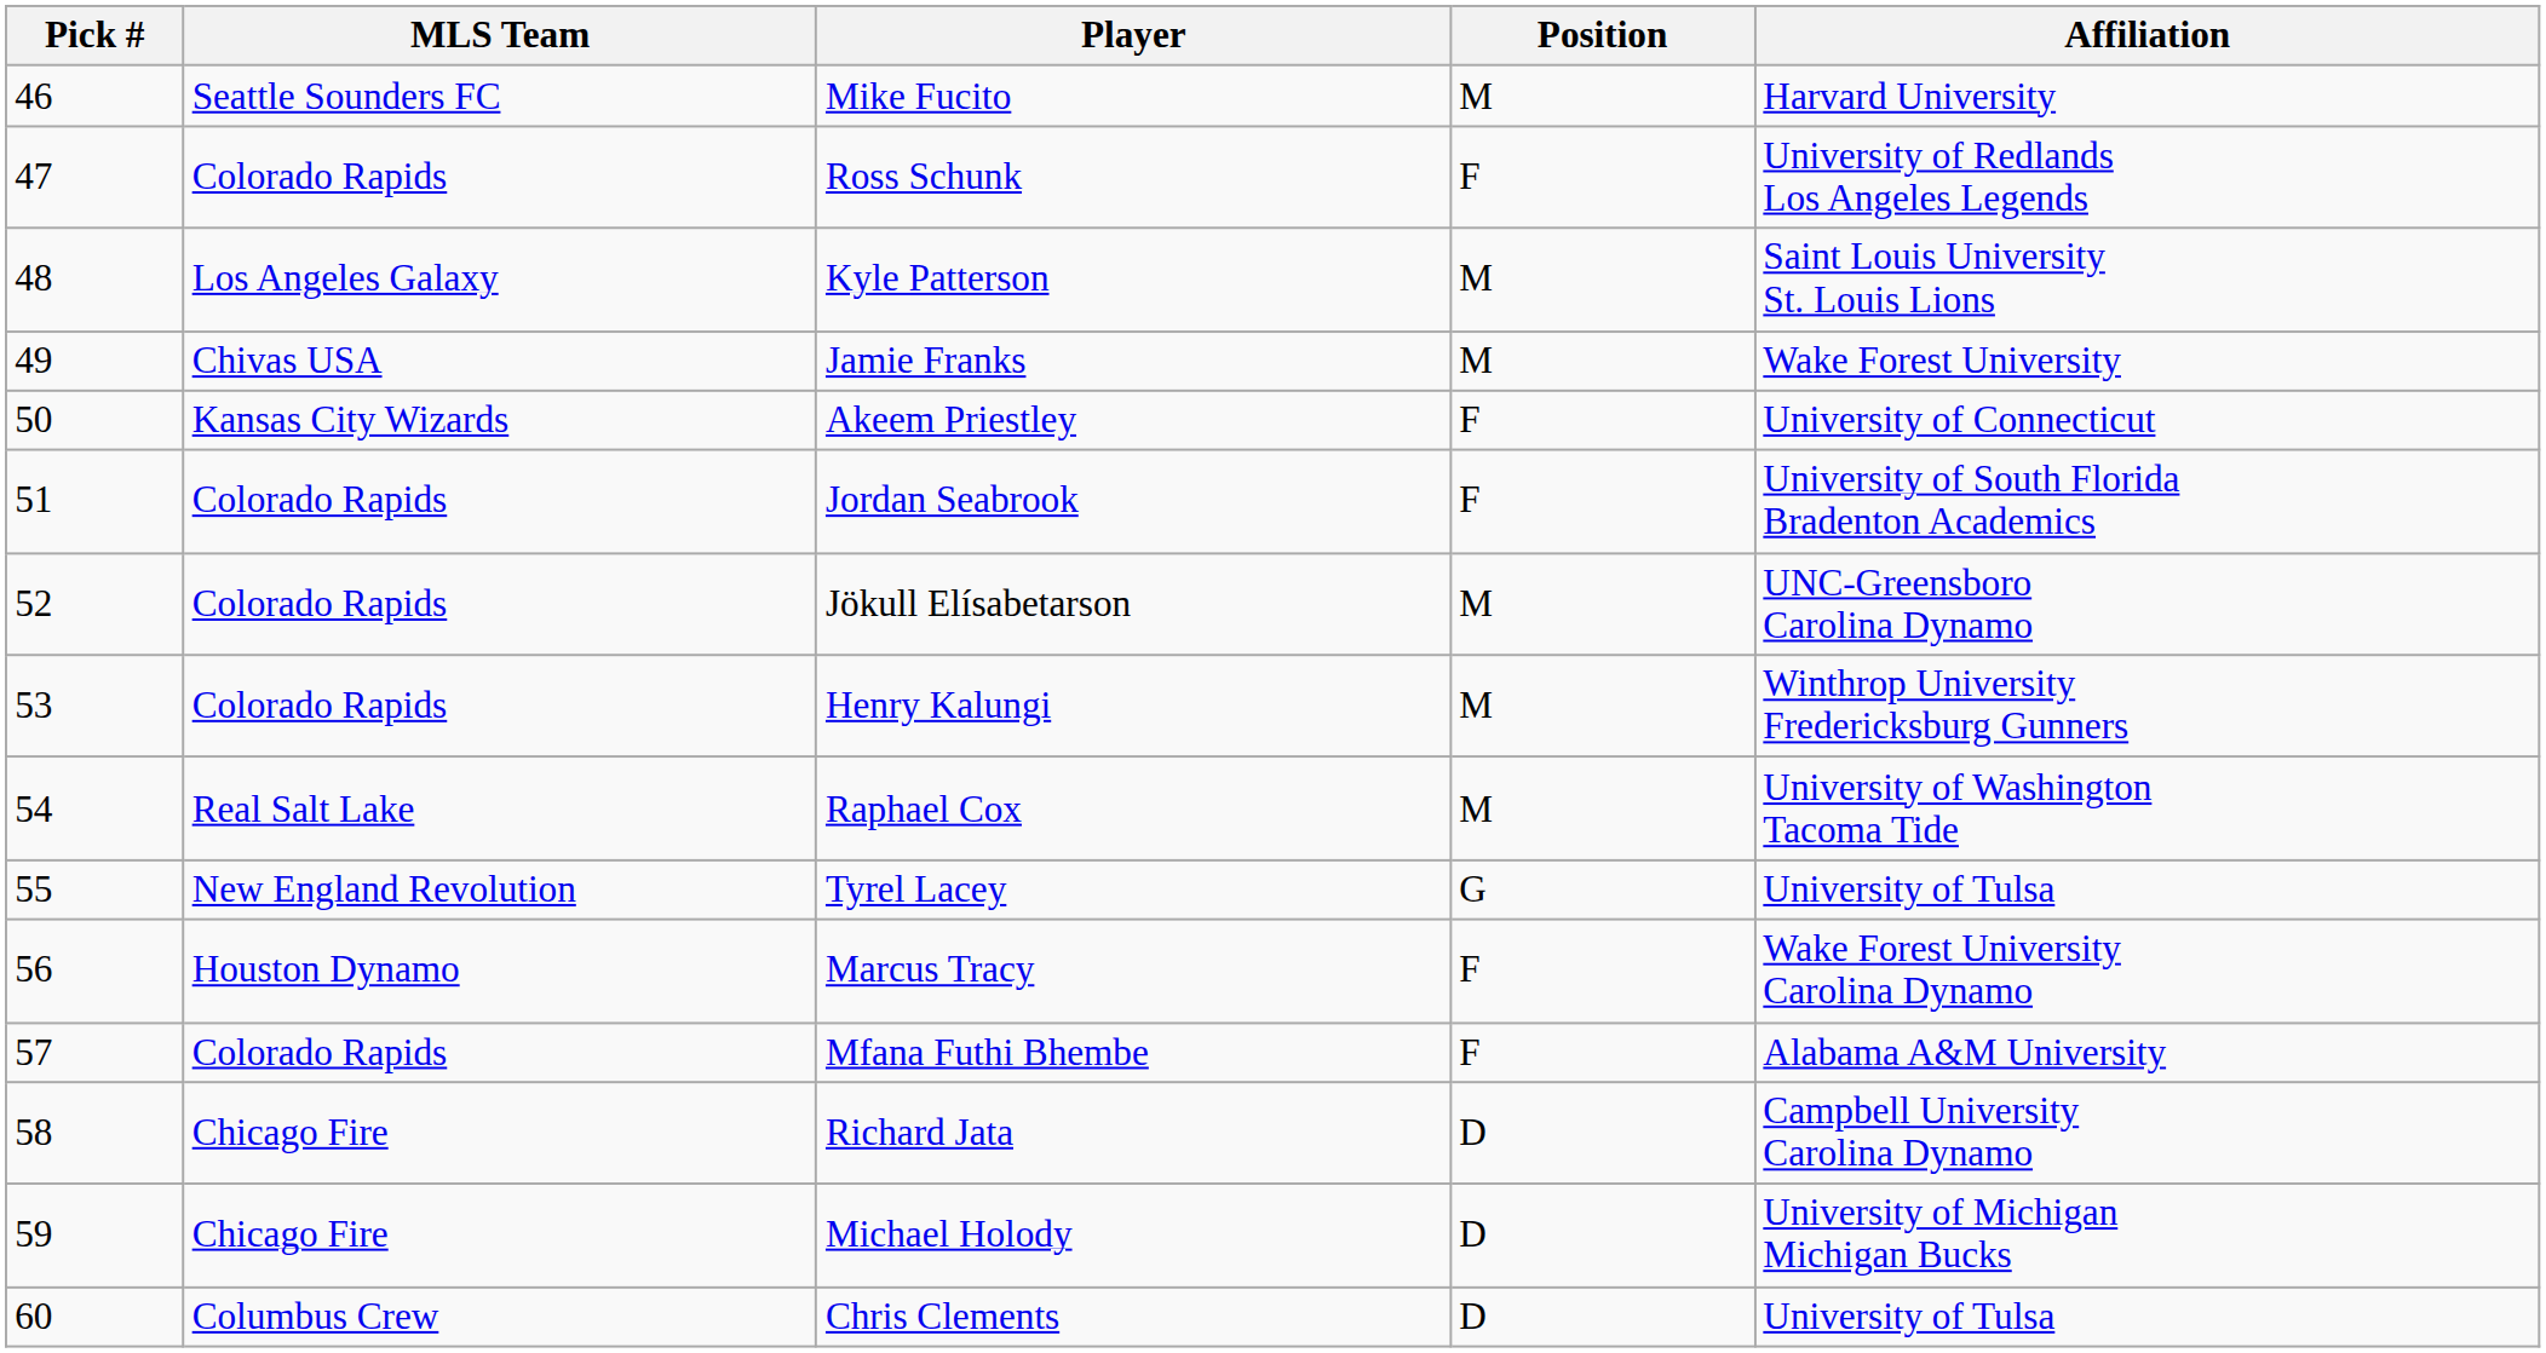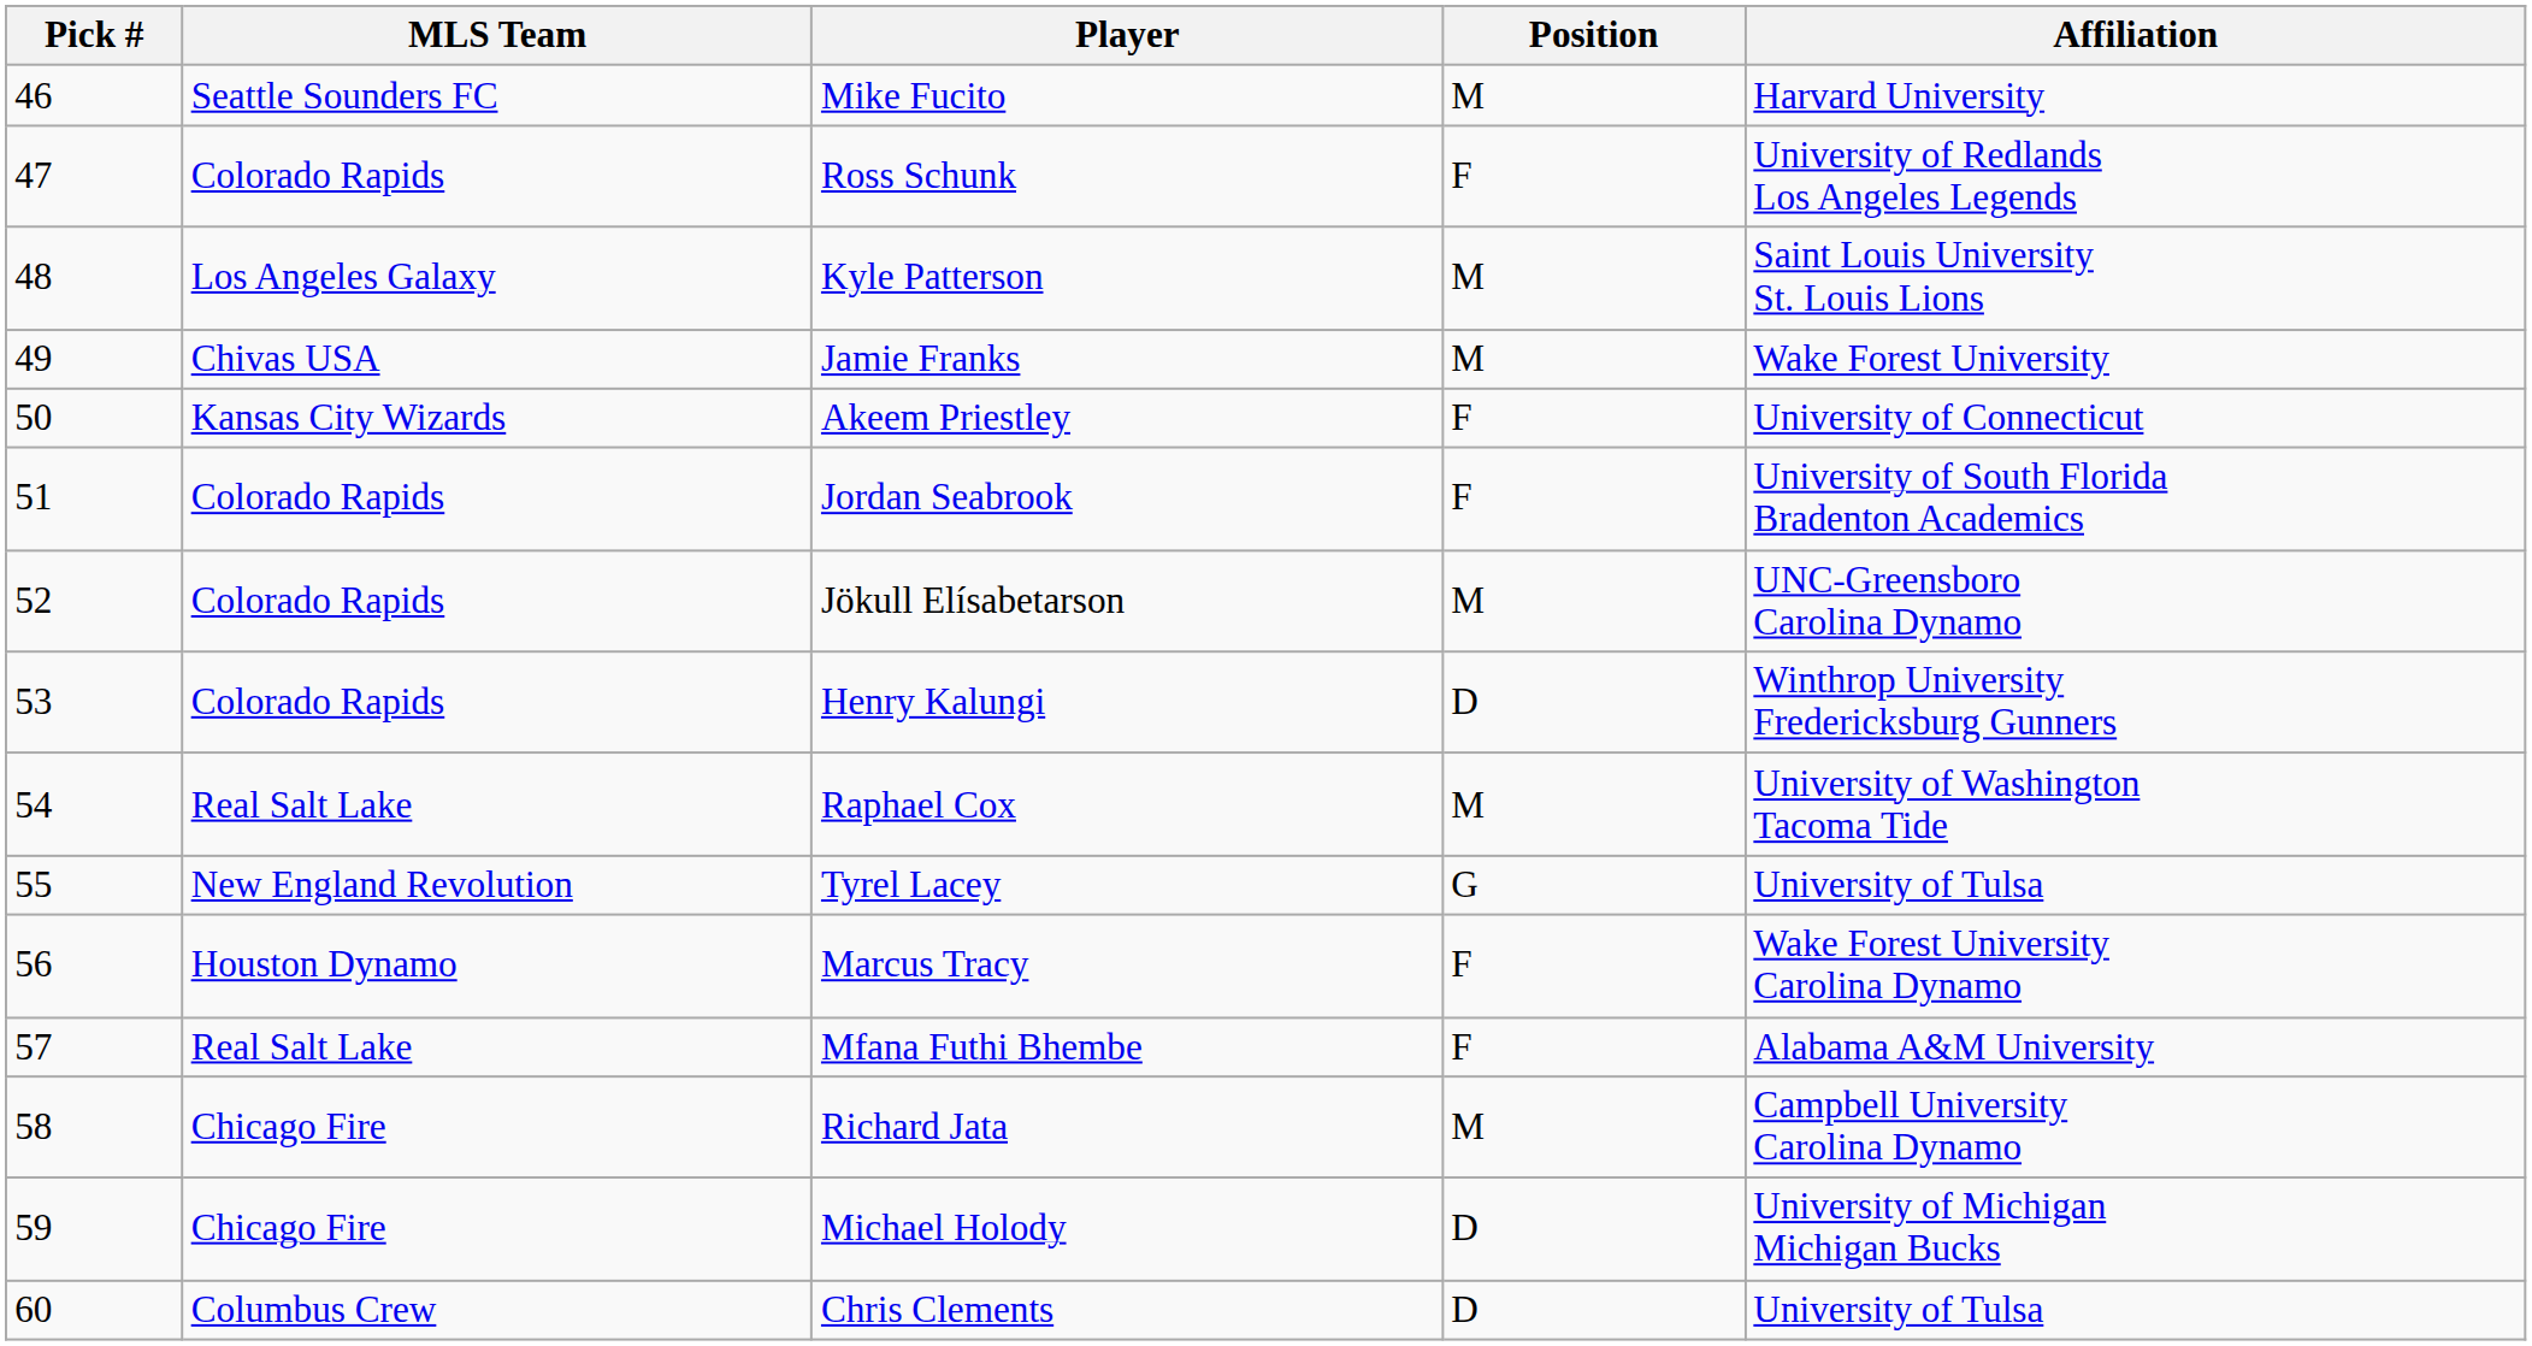Henry Kalungi | Position: M -> D
Mfana Futhi Bhembe | MLS Team: Colorado Rapids -> Real Salt Lake
Richard Jata | Position: D -> M
